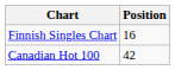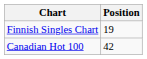Finnish Singles Chart | Position: 16 -> 19
